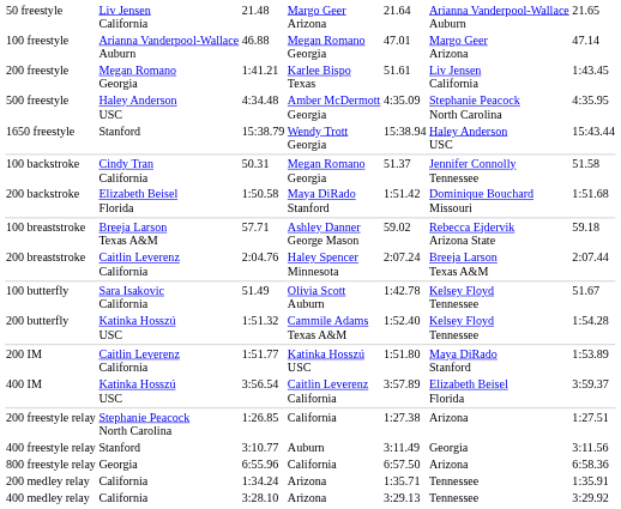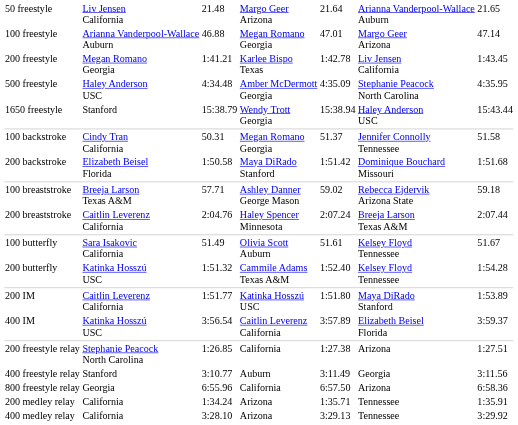200 freestyle | column 5: 51.61 -> 1:42.78
100 butterfly | column 5: 1:42.78 -> 51.61
